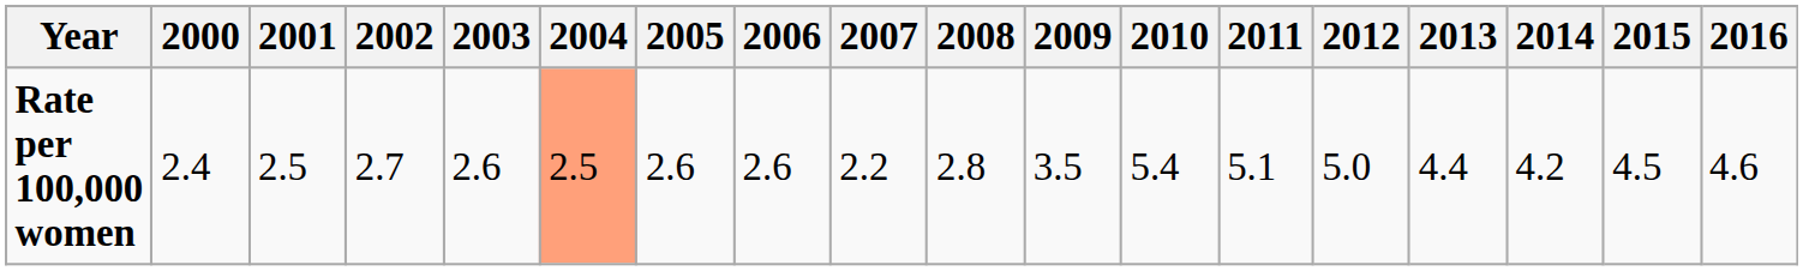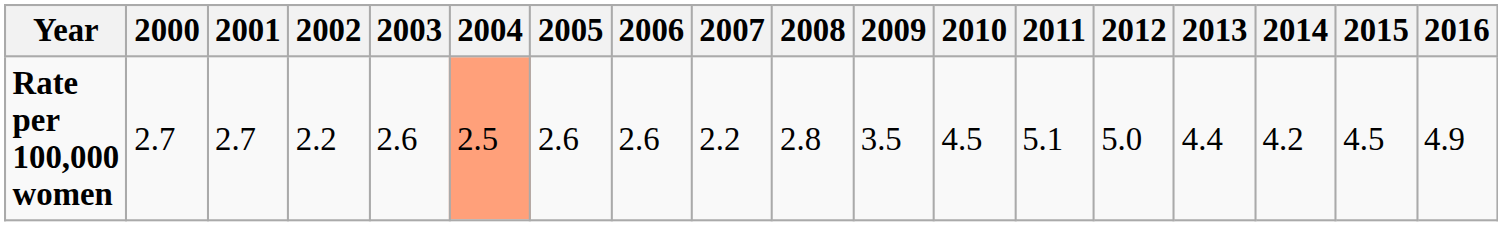Rate per 100,000 women | 2000: 2.4 -> 2.7
Rate per 100,000 women | 2001: 2.5 -> 2.7
Rate per 100,000 women | 2002: 2.7 -> 2.2
Rate per 100,000 women | 2010: 5.4 -> 4.5
Rate per 100,000 women | 2016: 4.6 -> 4.9
